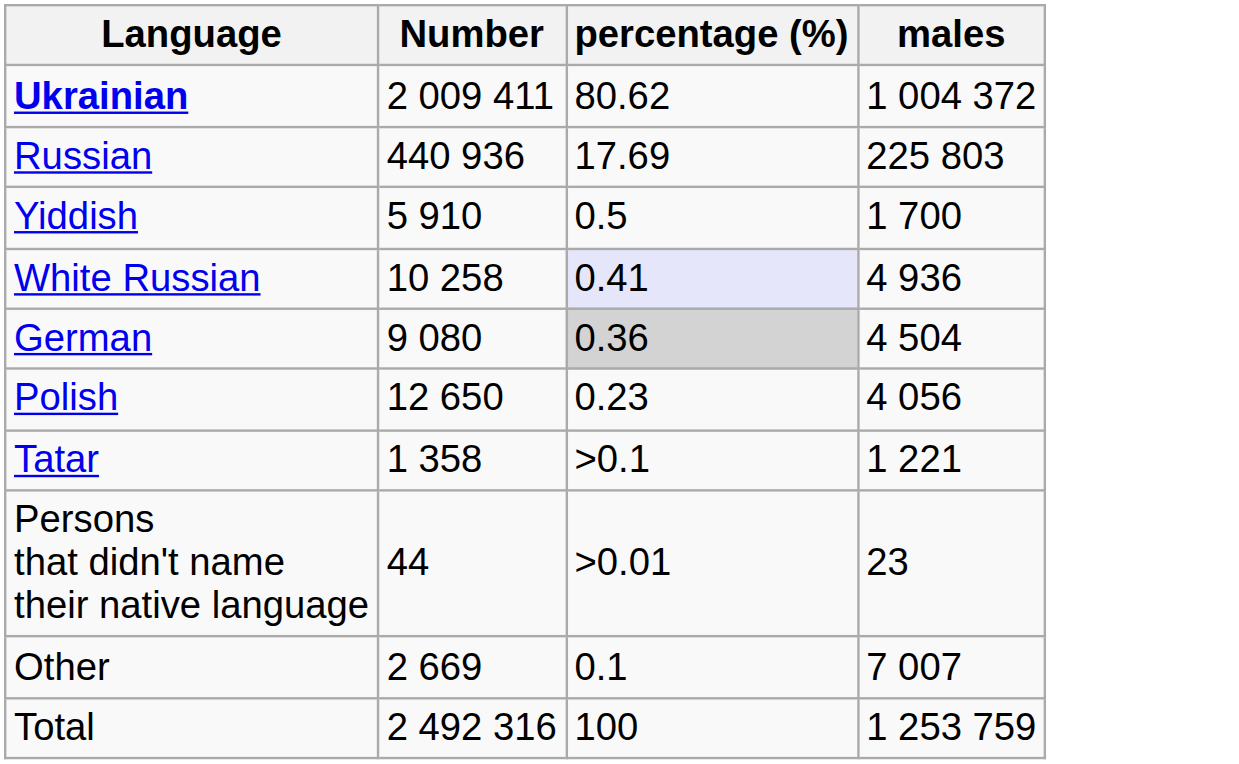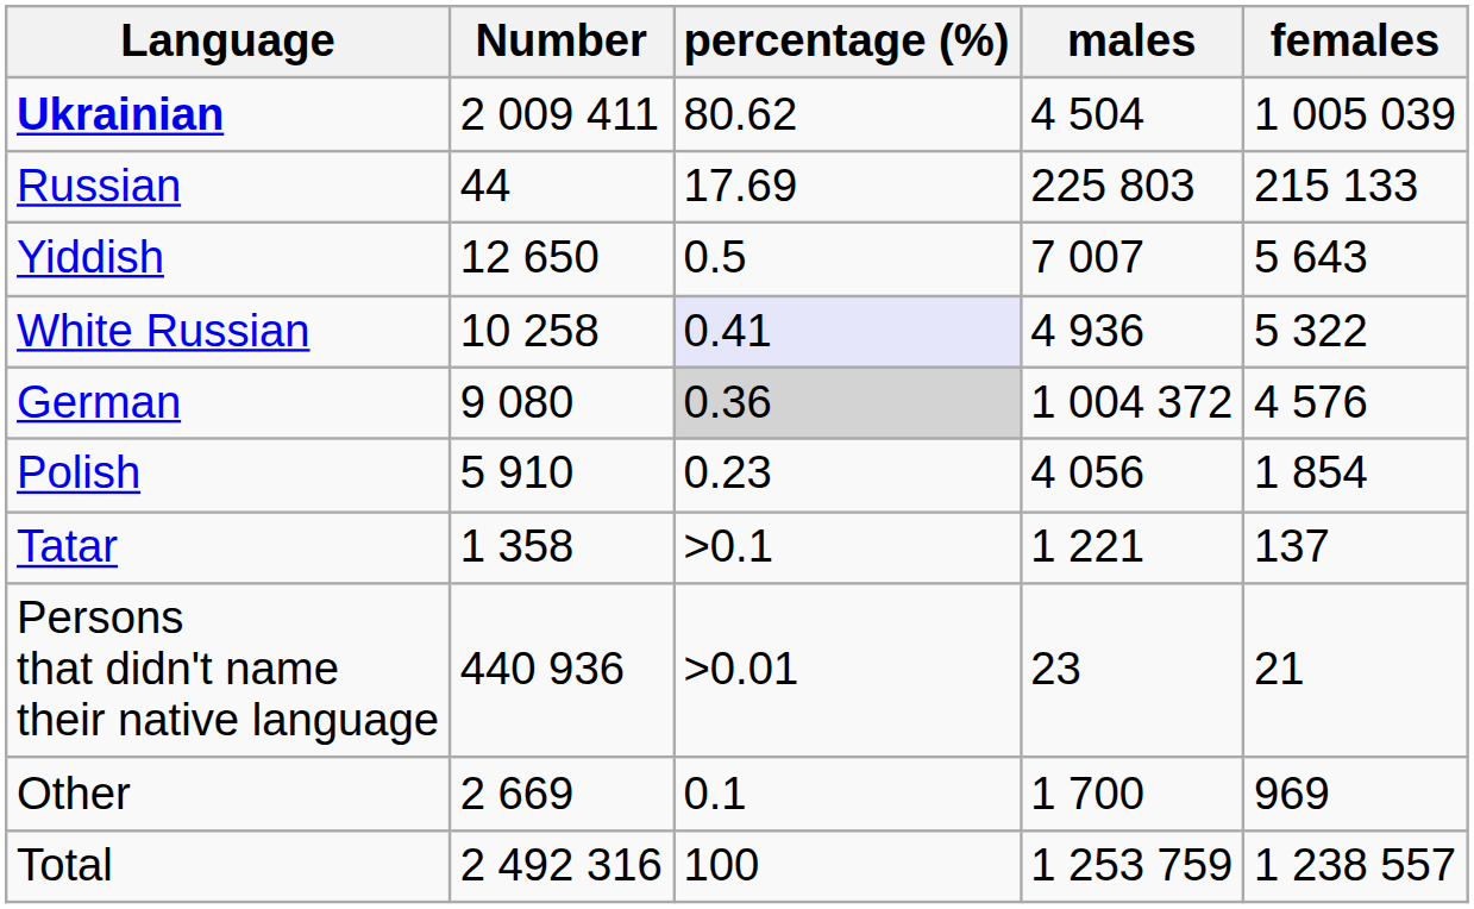+ column: females | 1 005 039 | 215 133 | 5 643 | 5 322 | 4 576 | 1 854 | 137 | 21 | 969 | 1 238 557
Ukrainian | males: 1 004 372 -> 4 504
Russian | Number: 440 936 -> 44
Yiddish | Number: 5 910 -> 12 650
Yiddish | males: 1 700 -> 7 007
German | males: 4 504 -> 1 004 372
Polish | Number: 12 650 -> 5 910
Persons that didn't name their native language | Number: 44 -> 440 936
Other | males: 7 007 -> 1 700
